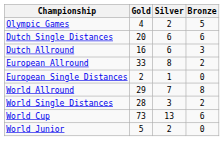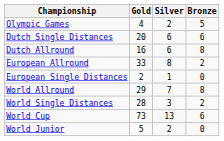Dutch Allround | Bronze: 3 -> 8
